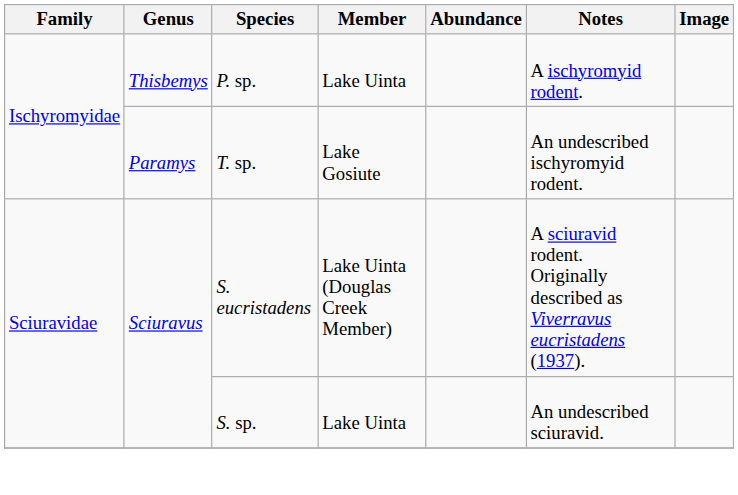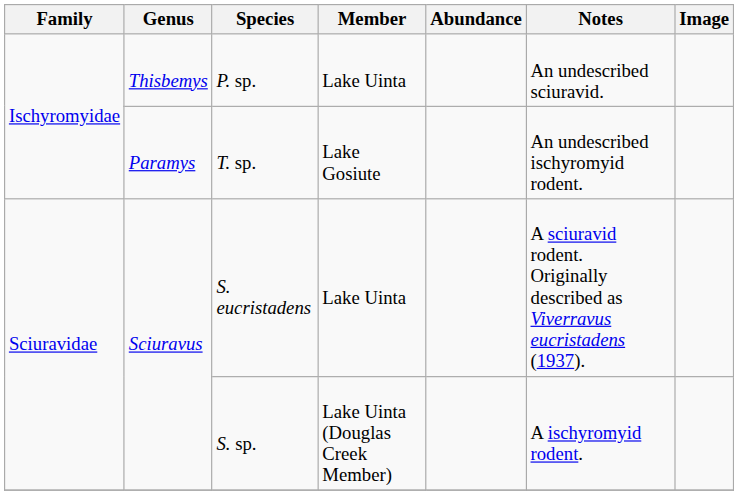P. sp. | Notes: A ischyromyid rodent. -> An undescribed sciuravid.
S. eucristadens | Member: Lake Uinta (Douglas Creek Member) -> Lake Uinta
S. sp. | Member: Lake Uinta -> Lake Uinta (Douglas Creek Member)
S. sp. | Notes: An undescribed sciuravid. -> A ischyromyid rodent.
